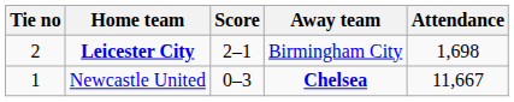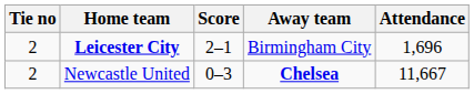Leicester City | Attendance: 1,698 -> 1,696
Newcastle United | Tie no: 1 -> 2
